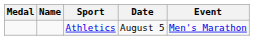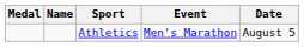columns swapped: Event <-> Date
